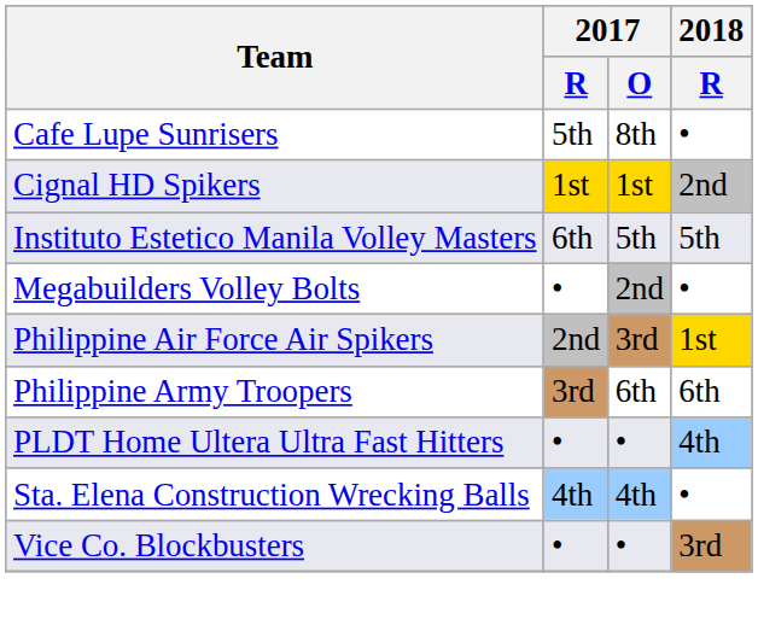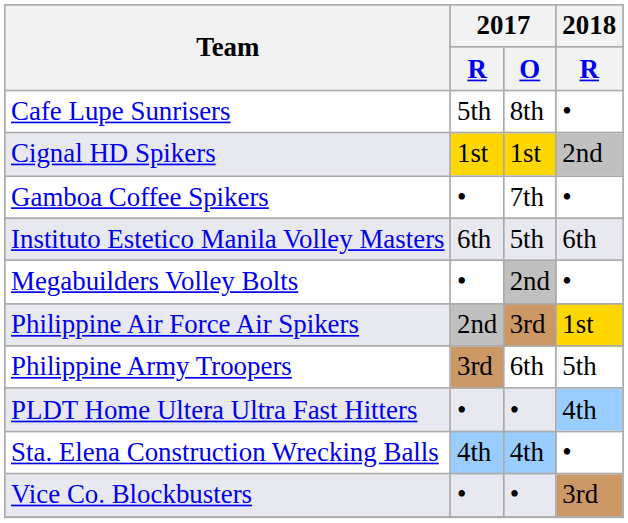+ row: Gamboa Coffee Spikers | • | 7th | •
Instituto Estetico Manila Volley Masters | 2018 / R: 5th -> 6th
Philippine Army Troopers | 2018 / R: 6th -> 5th
